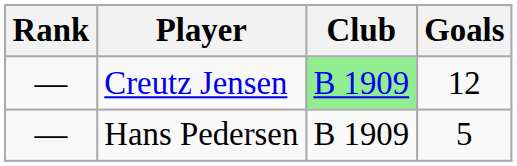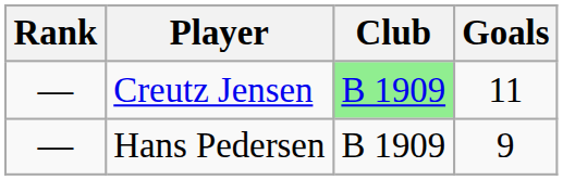Creutz Jensen | Goals: 12 -> 11
Hans Pedersen | Goals: 5 -> 9
